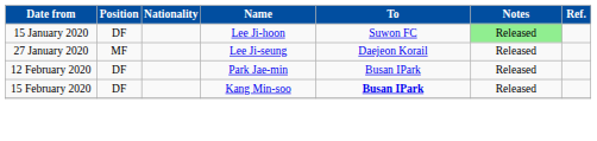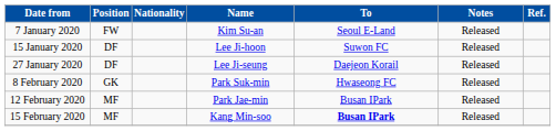+ row: 7 January 2020 | FW | Kim Su-an | Seoul E-Land | Released
15 January 2020 | Notes: lightgreen background -> no background
27 January 2020 | Position: MF -> DF
+ row: 8 February 2020 | GK | Park Suk-min | Hwaseong FC | Released
12 February 2020 | Position: DF -> MF
15 February 2020 | Position: DF -> MF
